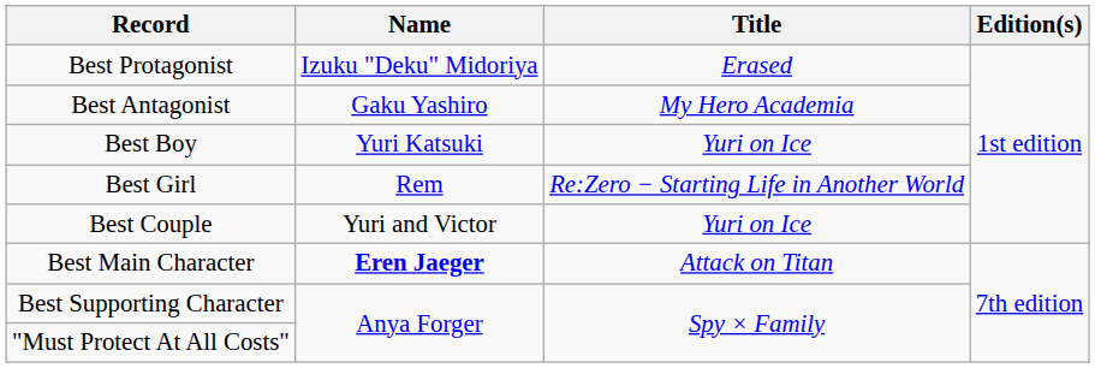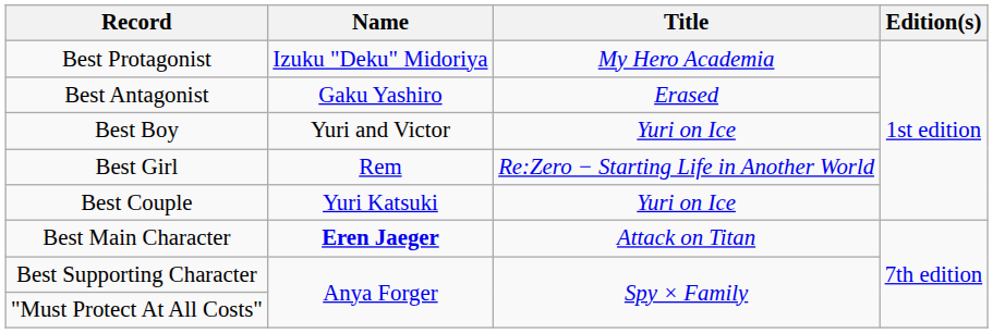Best Protagonist | Title: Erased -> My Hero Academia
Best Antagonist | Title: My Hero Academia -> Erased
Best Boy | Name: Yuri Katsuki -> Yuri and Victor
Best Couple | Name: Yuri and Victor -> Yuri Katsuki
